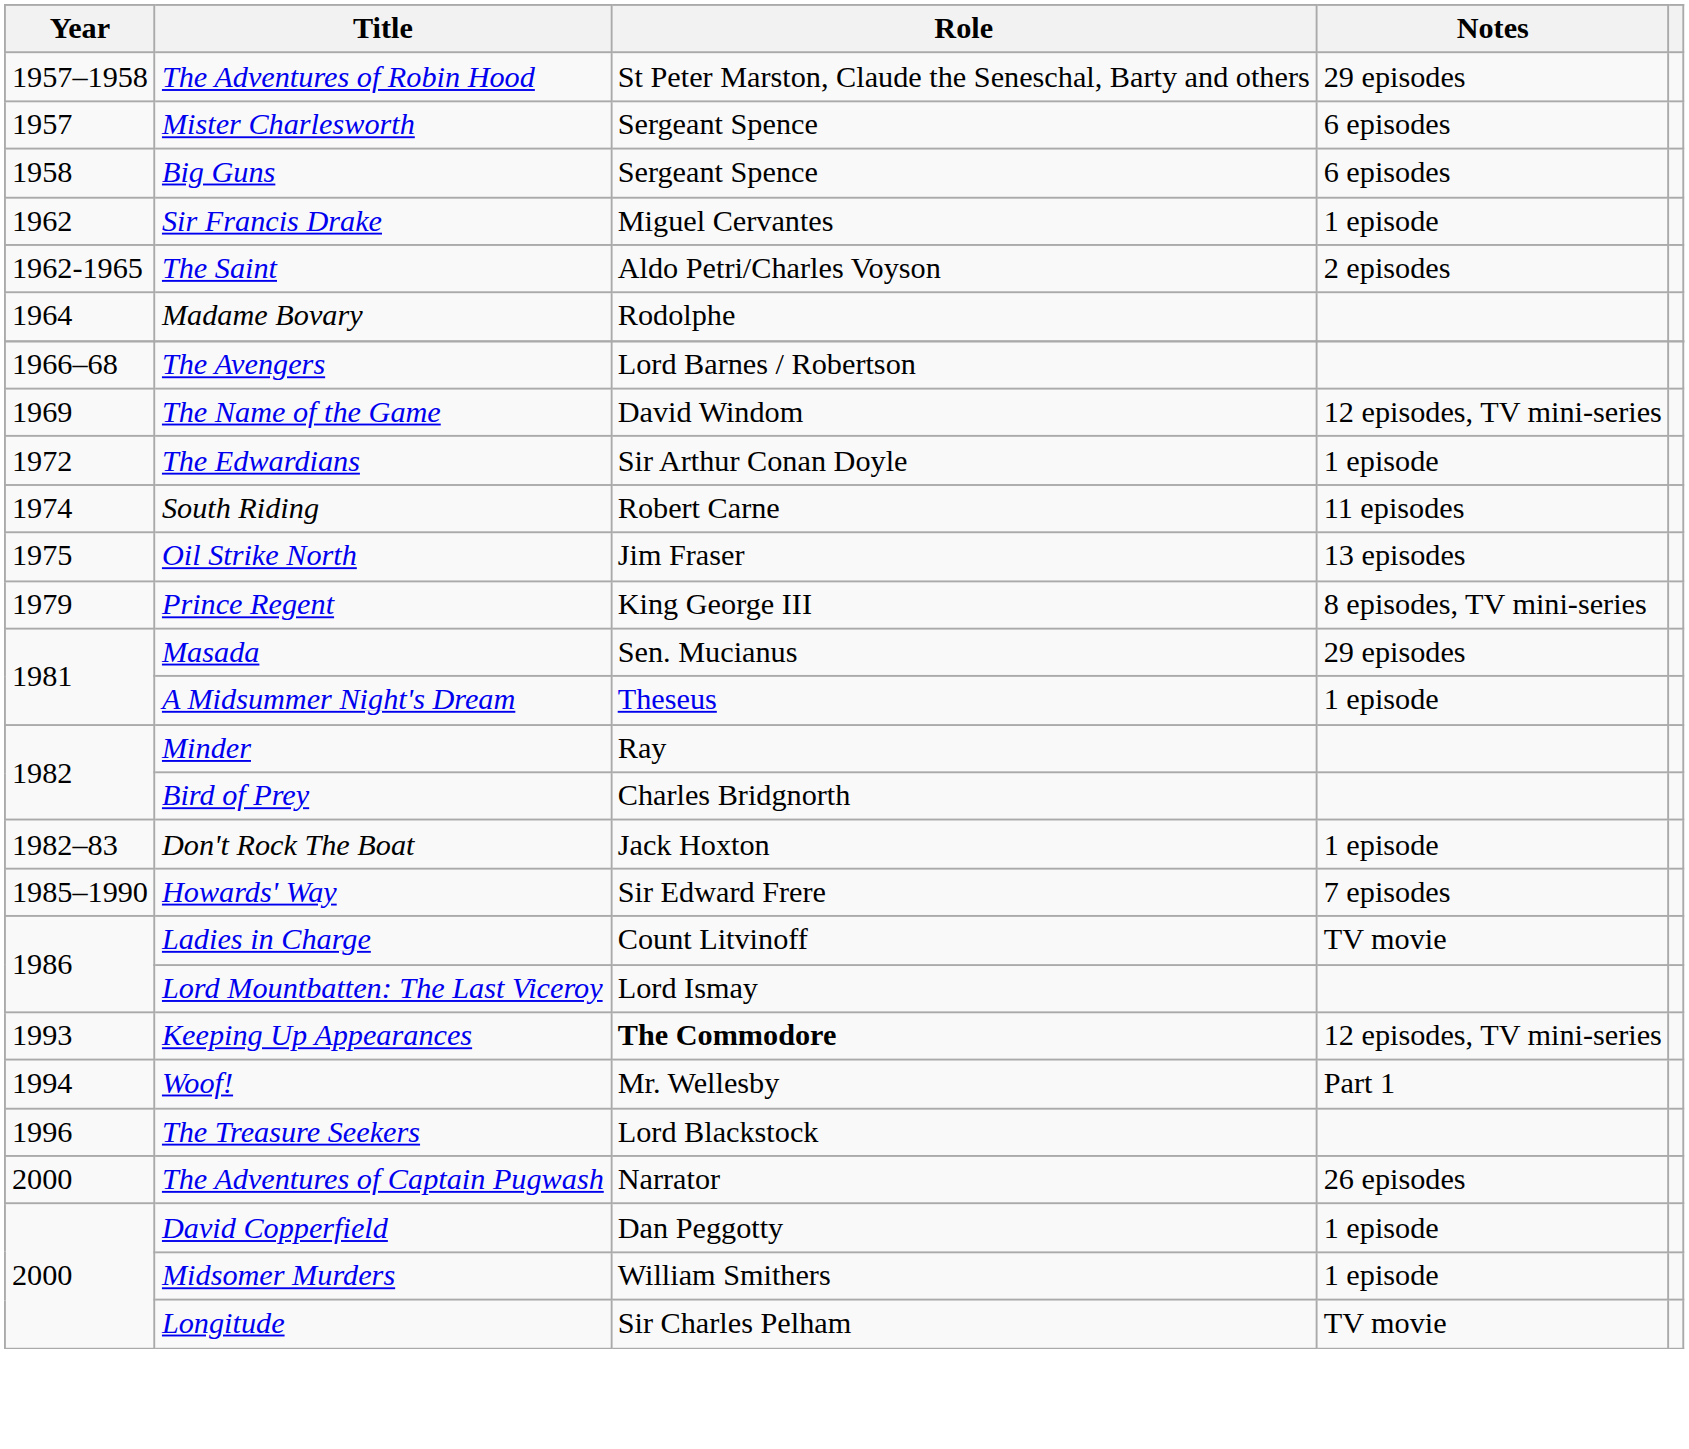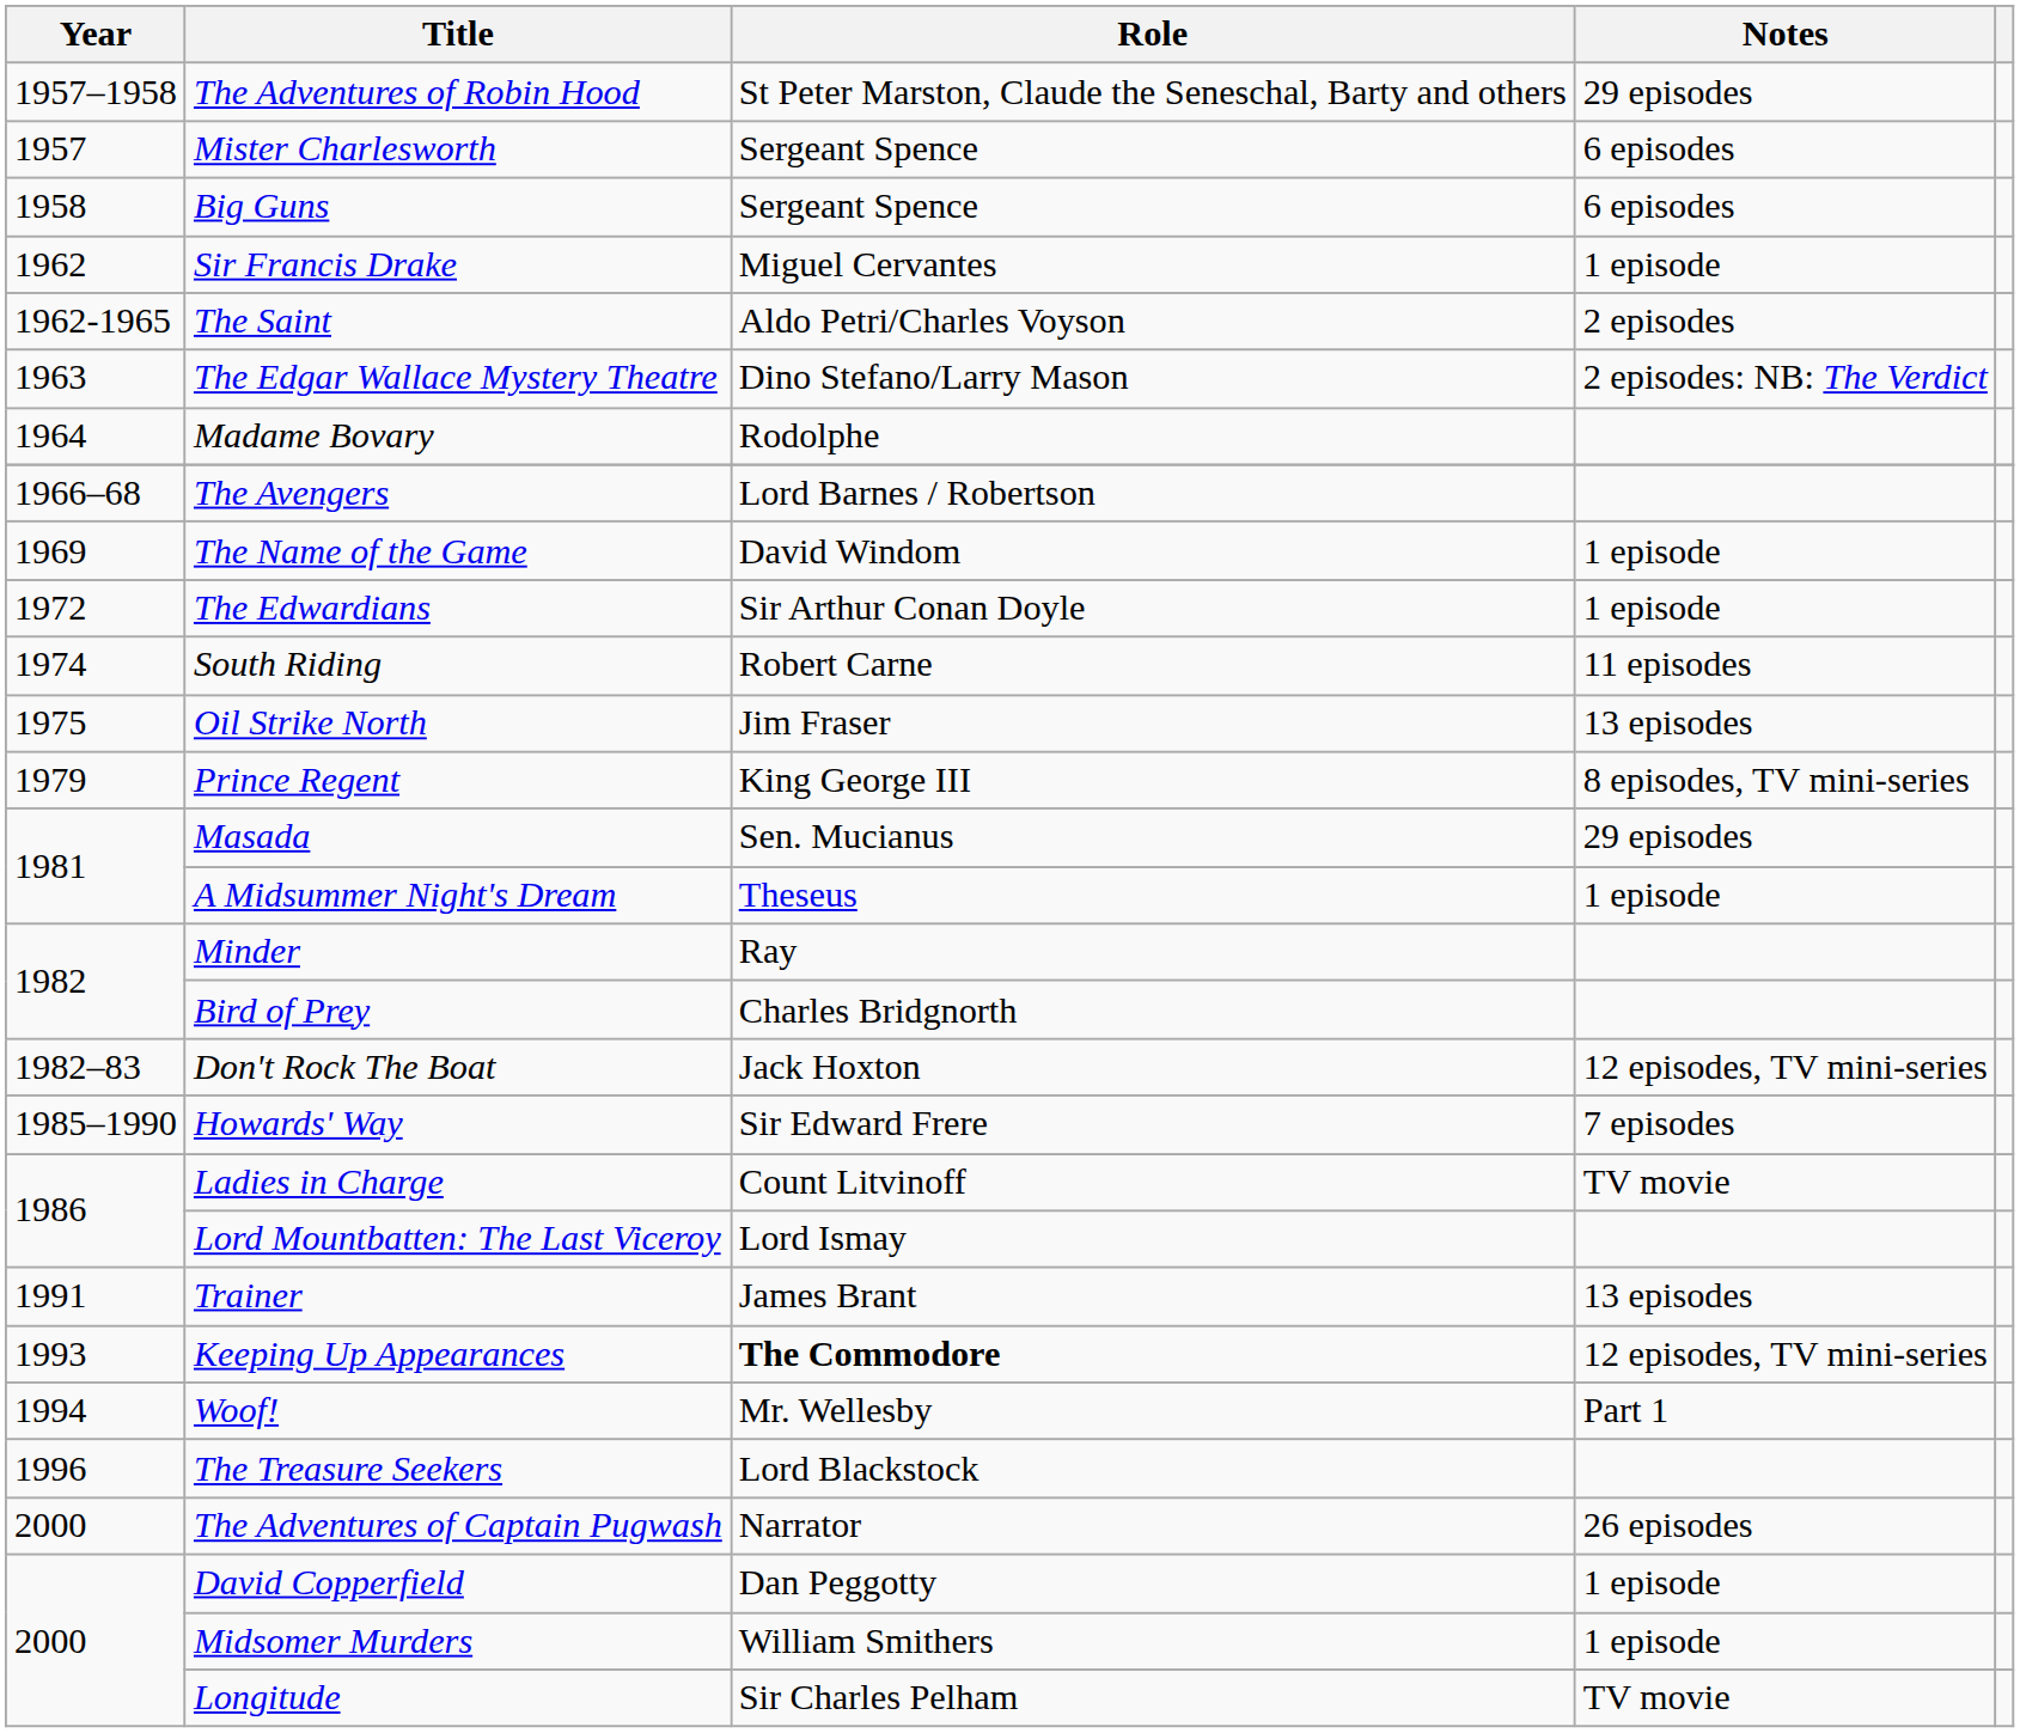+ row: 1963 | The Edgar Wallace Mystery Theatre | Dino Stefano/Larry Mason | 2 episodes: NB: The Verdict
The Name of the Game | Notes: 12 episodes, TV mini-series -> 1 episode
Don't Rock The Boat | Notes: 1 episode -> 12 episodes, TV mini-series
+ row: 1991 | Trainer | James Brant | 13 episodes
